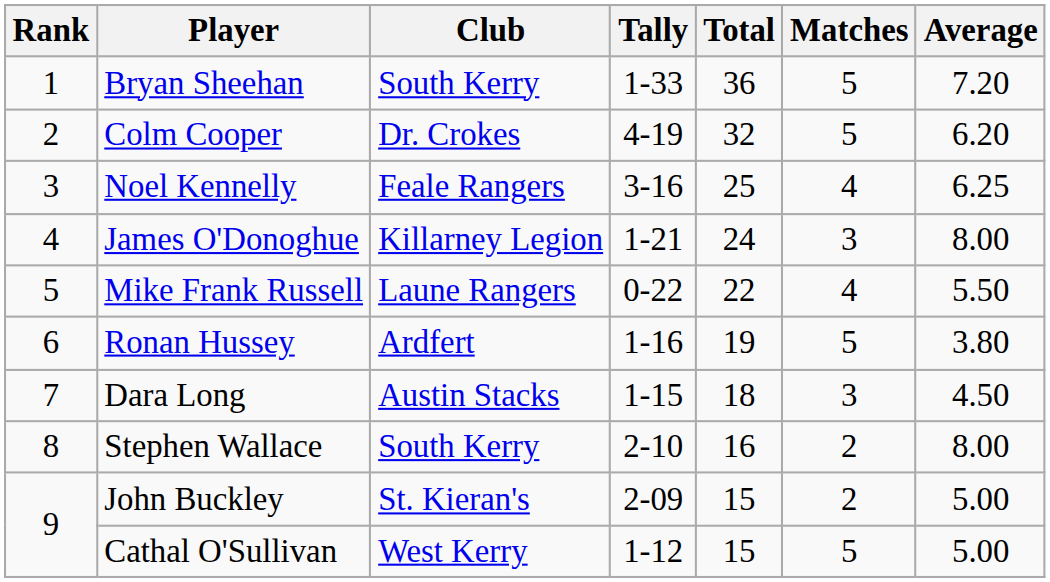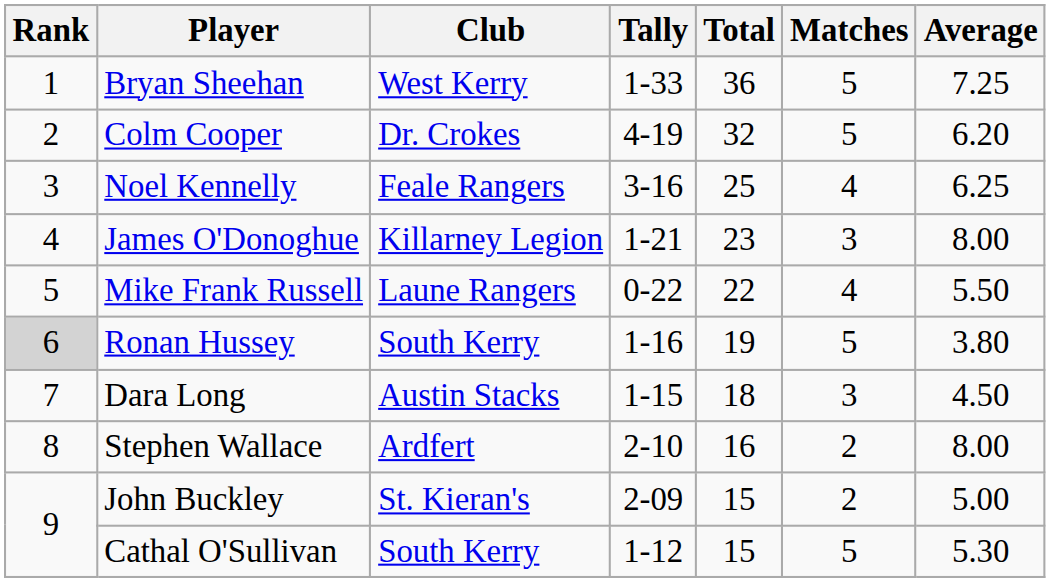Bryan Sheehan | Club: South Kerry -> West Kerry
Bryan Sheehan | Average: 7.20 -> 7.25
James O'Donoghue | Total: 24 -> 23
Ronan Hussey | Rank: no background -> lightgrey background
Ronan Hussey | Club: Ardfert -> South Kerry
Stephen Wallace | Club: South Kerry -> Ardfert
Cathal O'Sullivan | Club: West Kerry -> South Kerry
Cathal O'Sullivan | Average: 5.00 -> 5.30
